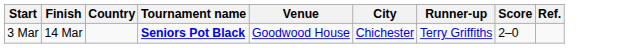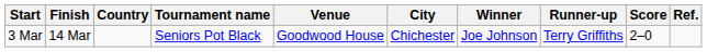+ column: Winner | Joe Johnson
3 Mar | Tournament name: bold -> normal
